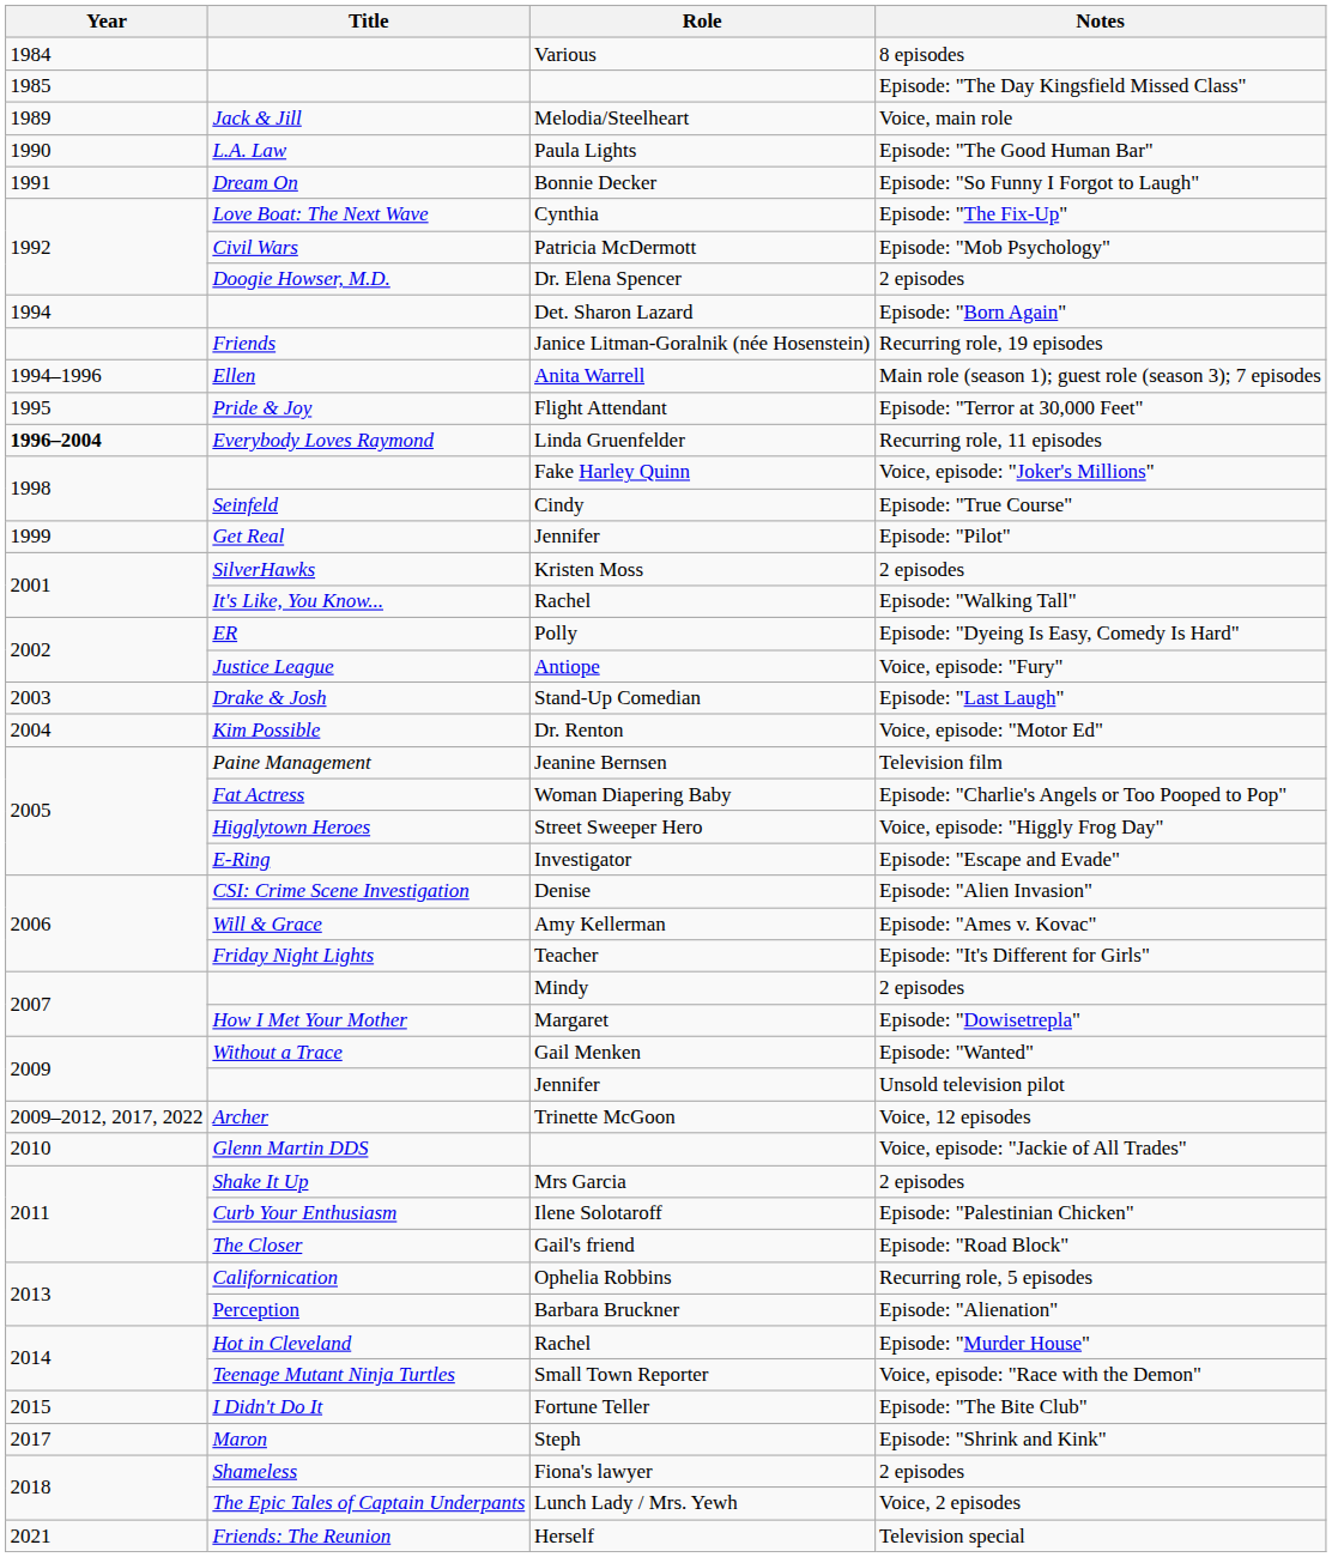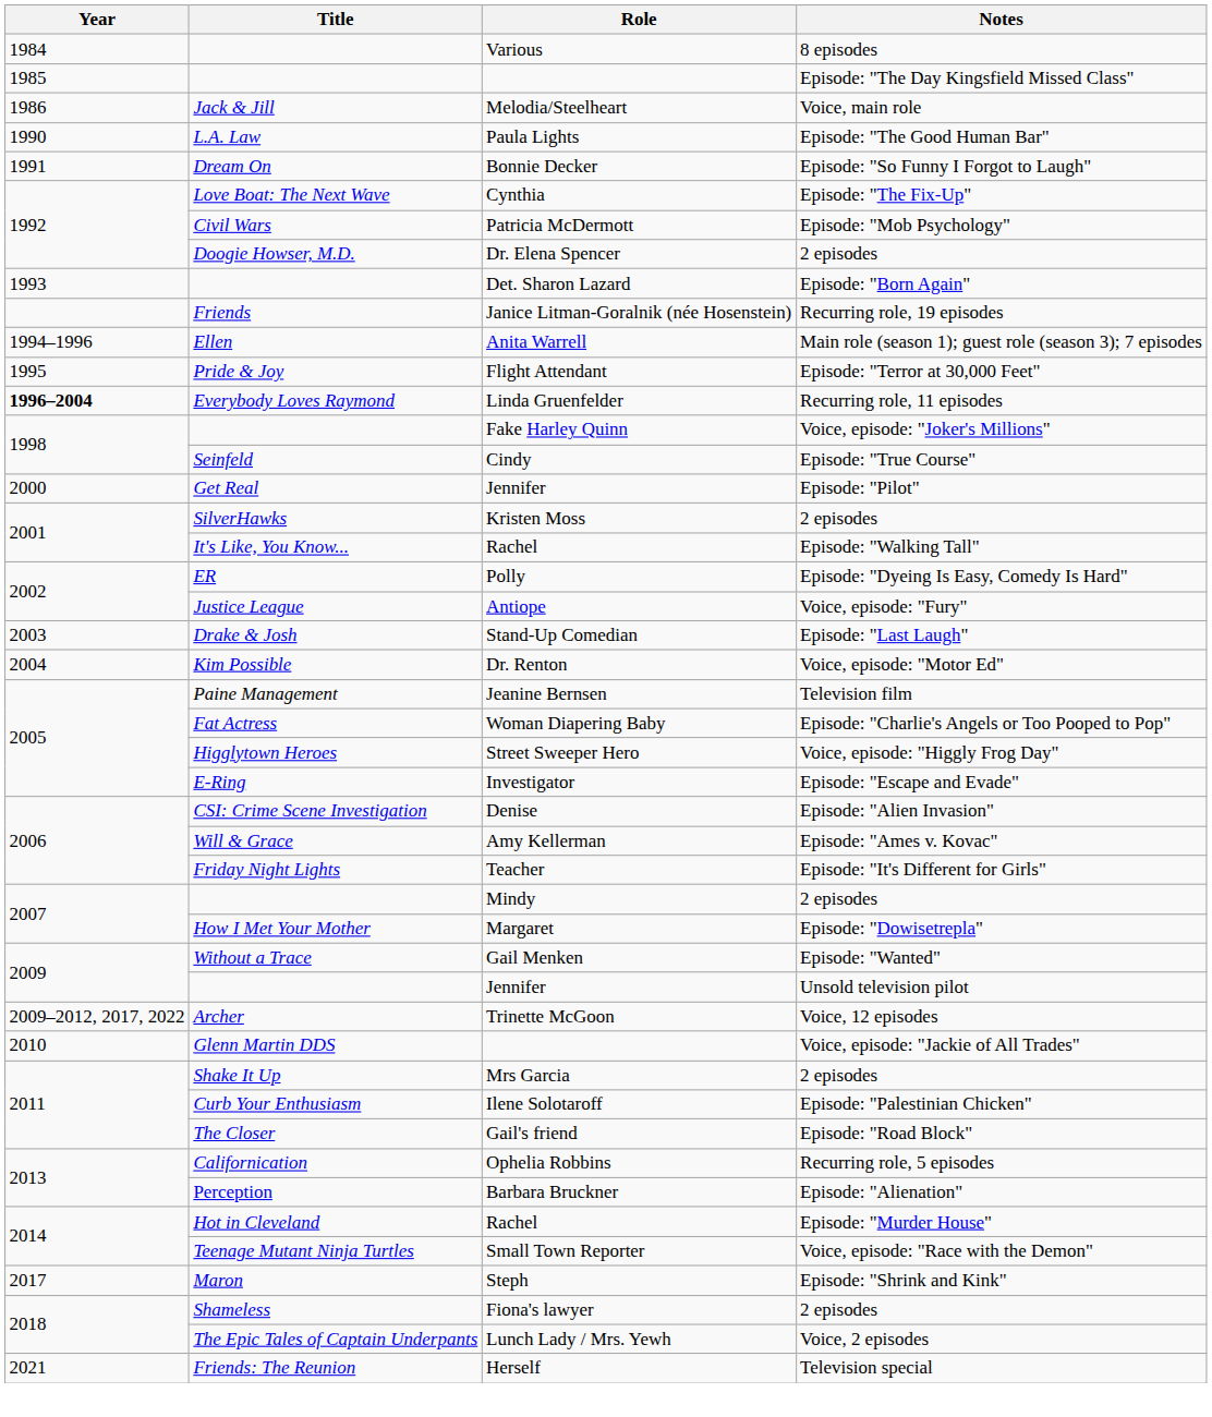Melodia/Steelheart | Year: 1989 -> 1986
Det. Sharon Lazard | Year: 1994 -> 1993
Jennifer / Episode: "Pilot" | Year: 1999 -> 2000
- row: 2015 | I Didn't Do It | Fortune Teller | Episode: "The Bite Club"
